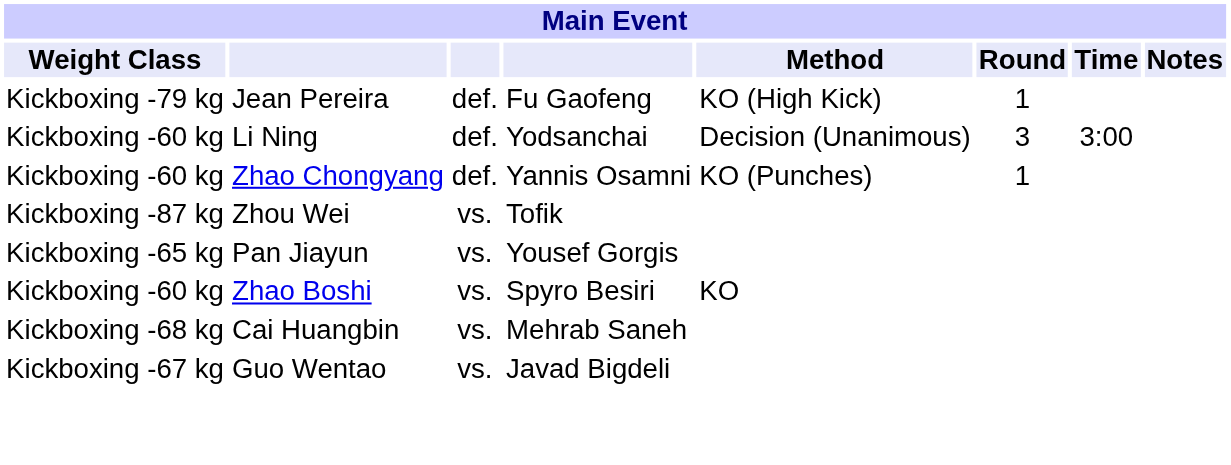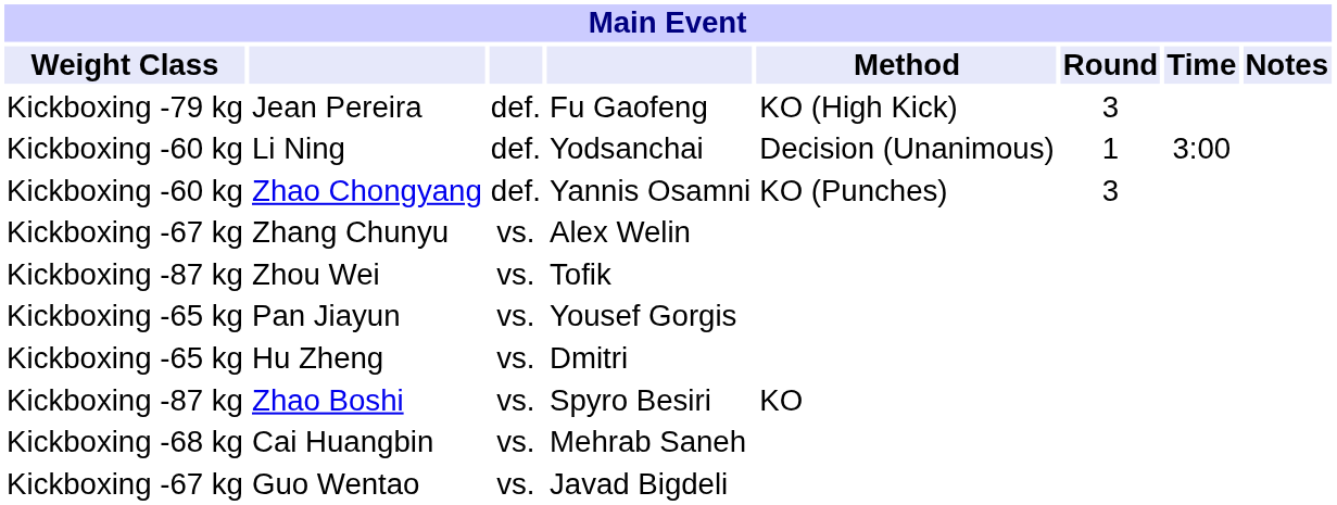Jean Pereira | Round: 1 -> 3
Li Ning | Round: 3 -> 1
Zhao Chongyang | Round: 1 -> 3
+ row: Kickboxing -67 kg | Zhang Chunyu | vs. | Alex Welin
+ row: Kickboxing -65 kg | Hu Zheng | vs. | Dmitri
Zhao Boshi | Weight Class: Kickboxing -60 kg -> Kickboxing -87 kg
